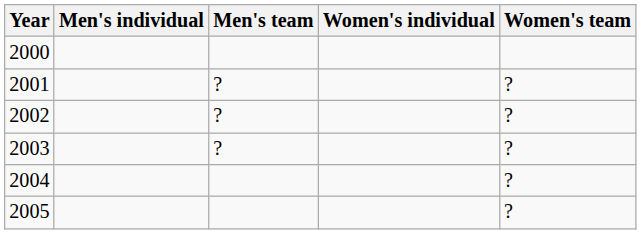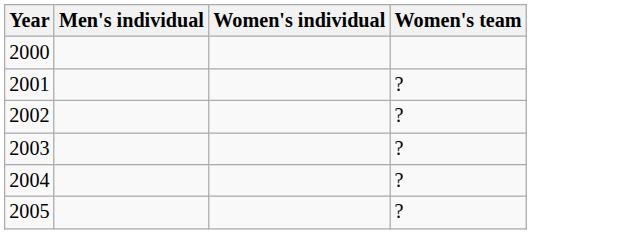- column: Men's team | ? | ? | ?
